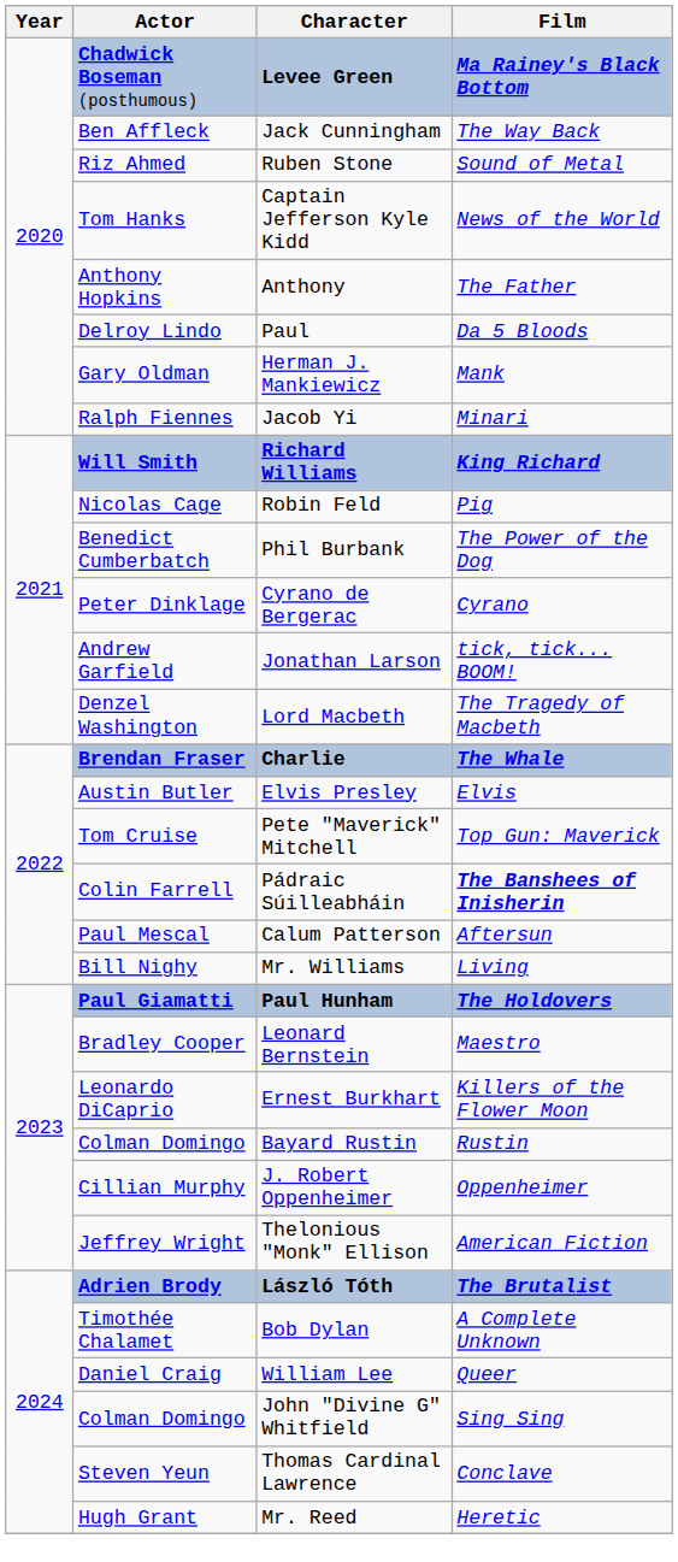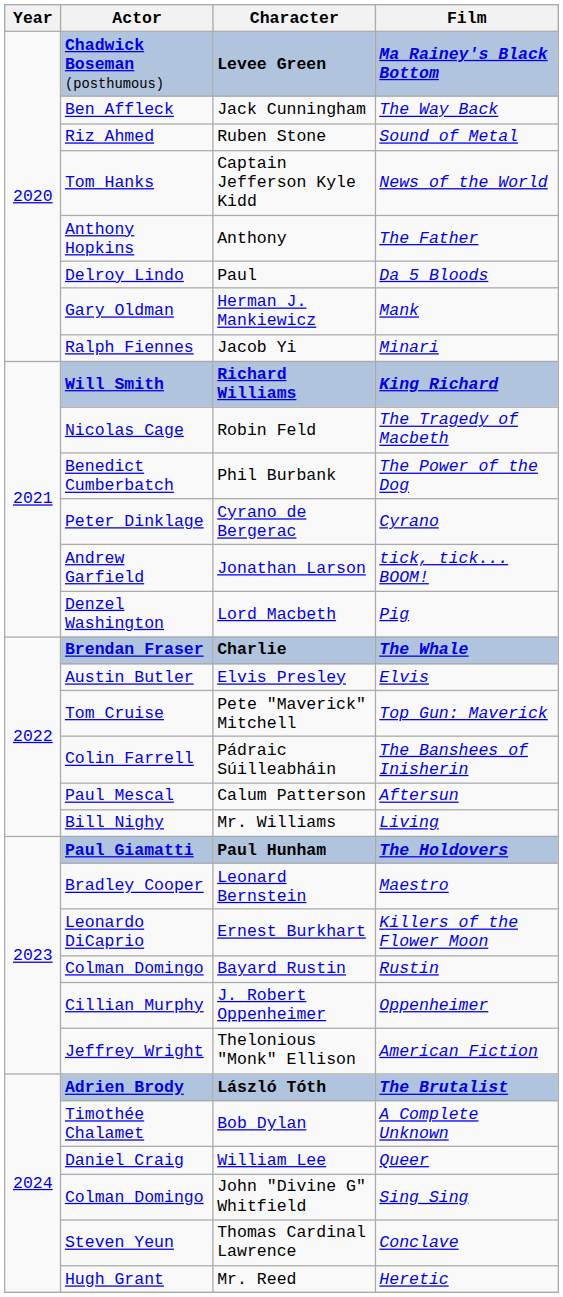Robin Feld | Film: Pig -> The Tragedy of Macbeth
Lord Macbeth | Film: The Tragedy of Macbeth -> Pig
Pádraic Súilleabháin | Film: bold -> normal
